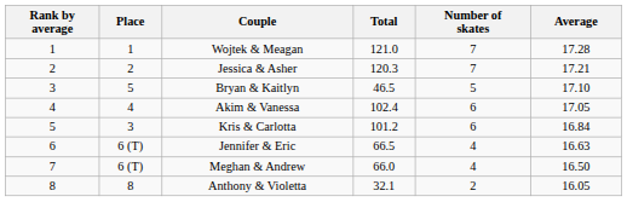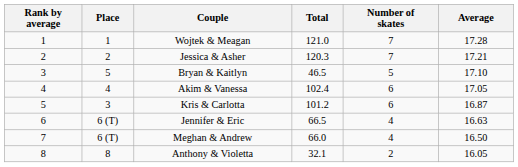Kris & Carlotta | Average: 16.84 -> 16.87
